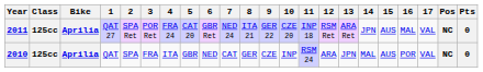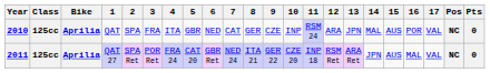rows swapped: 2010 <-> 2011
